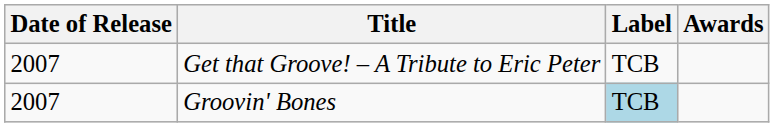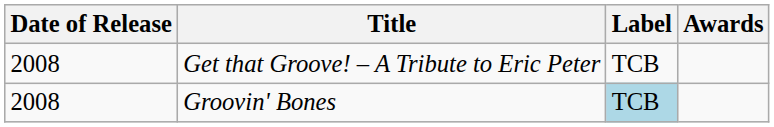Get that Groove! – A Tribute to Eric Peter | Date of Release: 2007 -> 2008
Groovin' Bones | Date of Release: 2007 -> 2008
